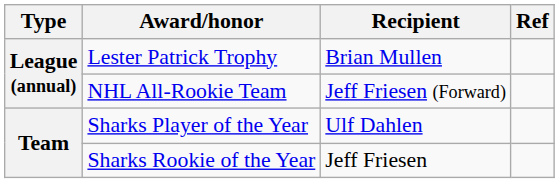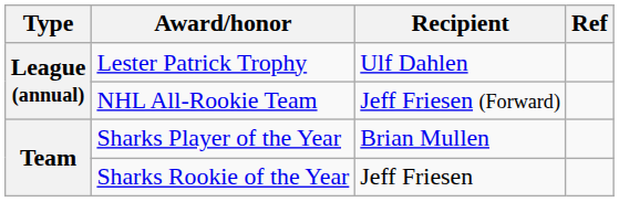Lester Patrick Trophy | Recipient: Brian Mullen -> Ulf Dahlen
Sharks Player of the Year | Recipient: Ulf Dahlen -> Brian Mullen
